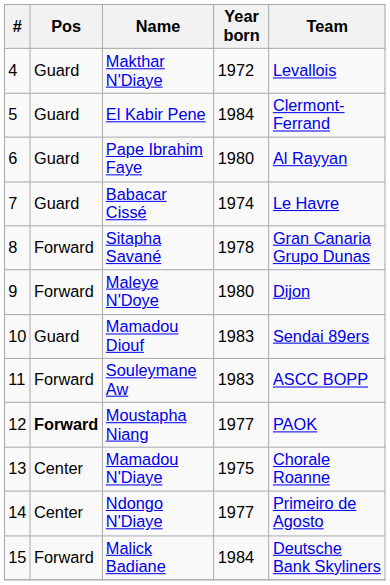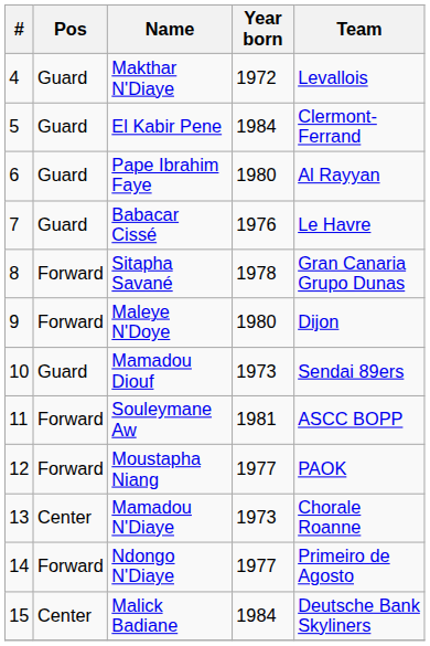Babacar Cissé | Year born: 1974 -> 1976
Mamadou Diouf | Year born: 1983 -> 1973
Souleymane Aw | Year born: 1983 -> 1981
Moustapha Niang | Pos: bold -> normal
Mamadou N'Diaye | Year born: 1975 -> 1973
Ndongo N'Diaye | Pos: Center -> Forward
Malick Badiane | Pos: Forward -> Center
